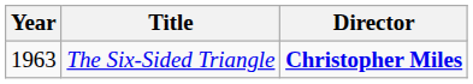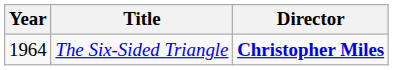The Six-Sided Triangle | Year: 1963 -> 1964
